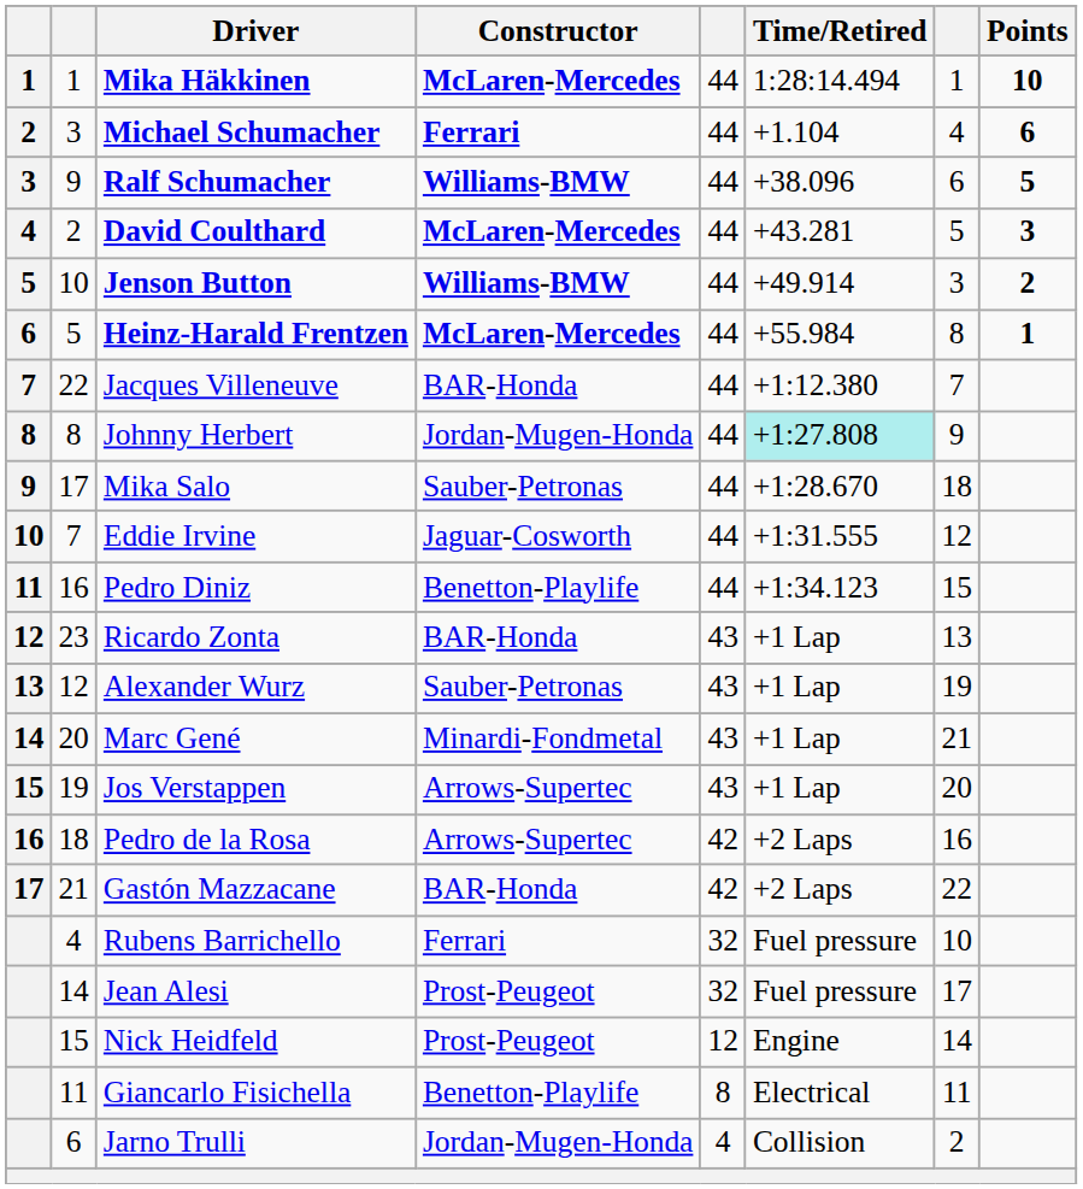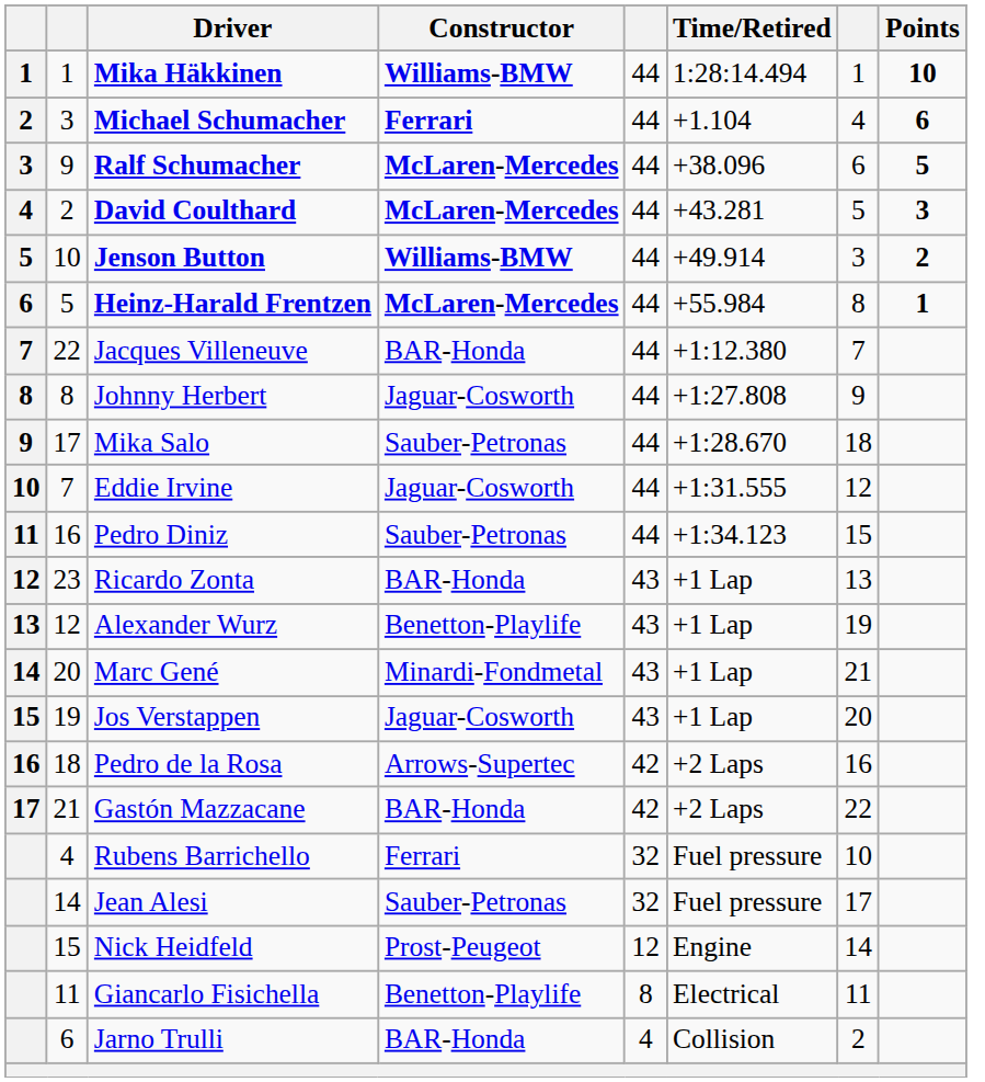Mika Häkkinen | Constructor: McLaren-Mercedes -> Williams-BMW
Ralf Schumacher | Constructor: Williams-BMW -> McLaren-Mercedes
Johnny Herbert | Constructor: Jordan-Mugen-Honda -> Jaguar-Cosworth
Johnny Herbert | Time/Retired: paleturquoise background -> no background
Pedro Diniz | Constructor: Benetton-Playlife -> Sauber-Petronas
Alexander Wurz | Constructor: Sauber-Petronas -> Benetton-Playlife
Jos Verstappen | Constructor: Arrows-Supertec -> Jaguar-Cosworth
Jean Alesi | Constructor: Prost-Peugeot -> Sauber-Petronas
Jarno Trulli | Constructor: Jordan-Mugen-Honda -> BAR-Honda
